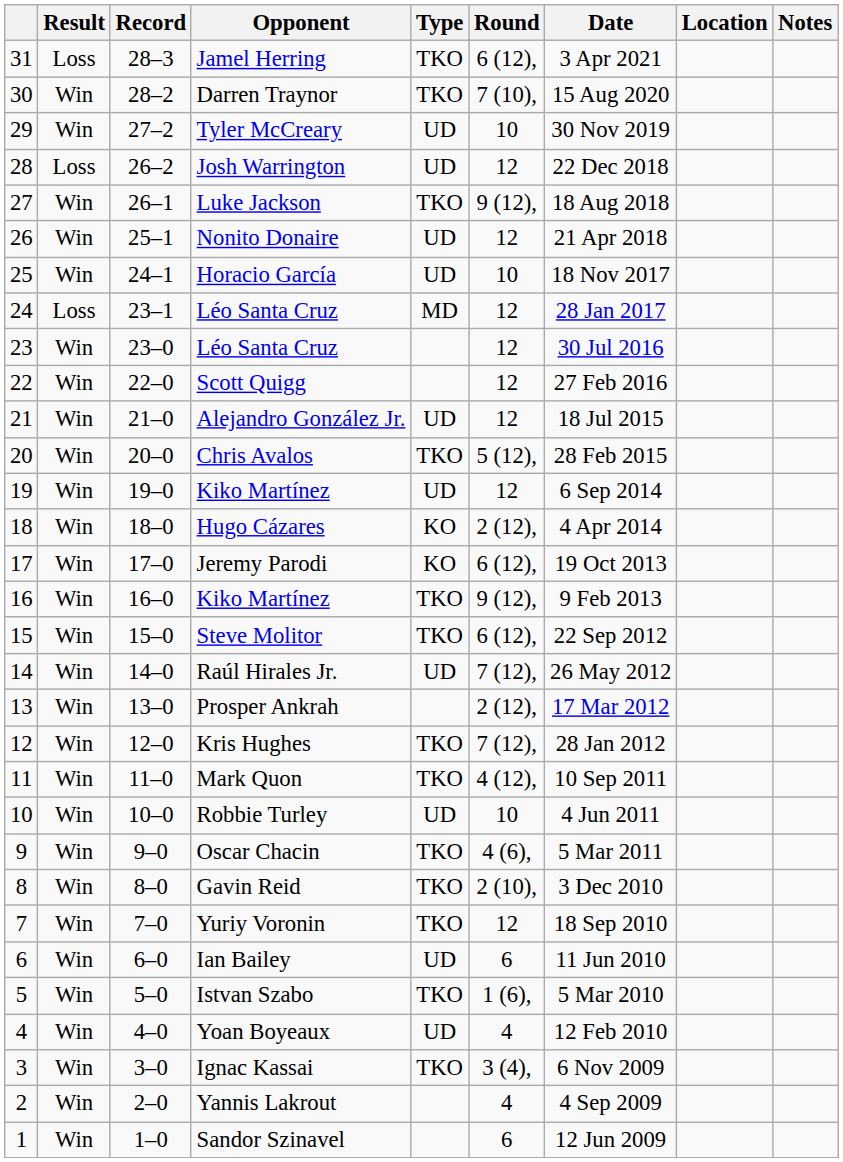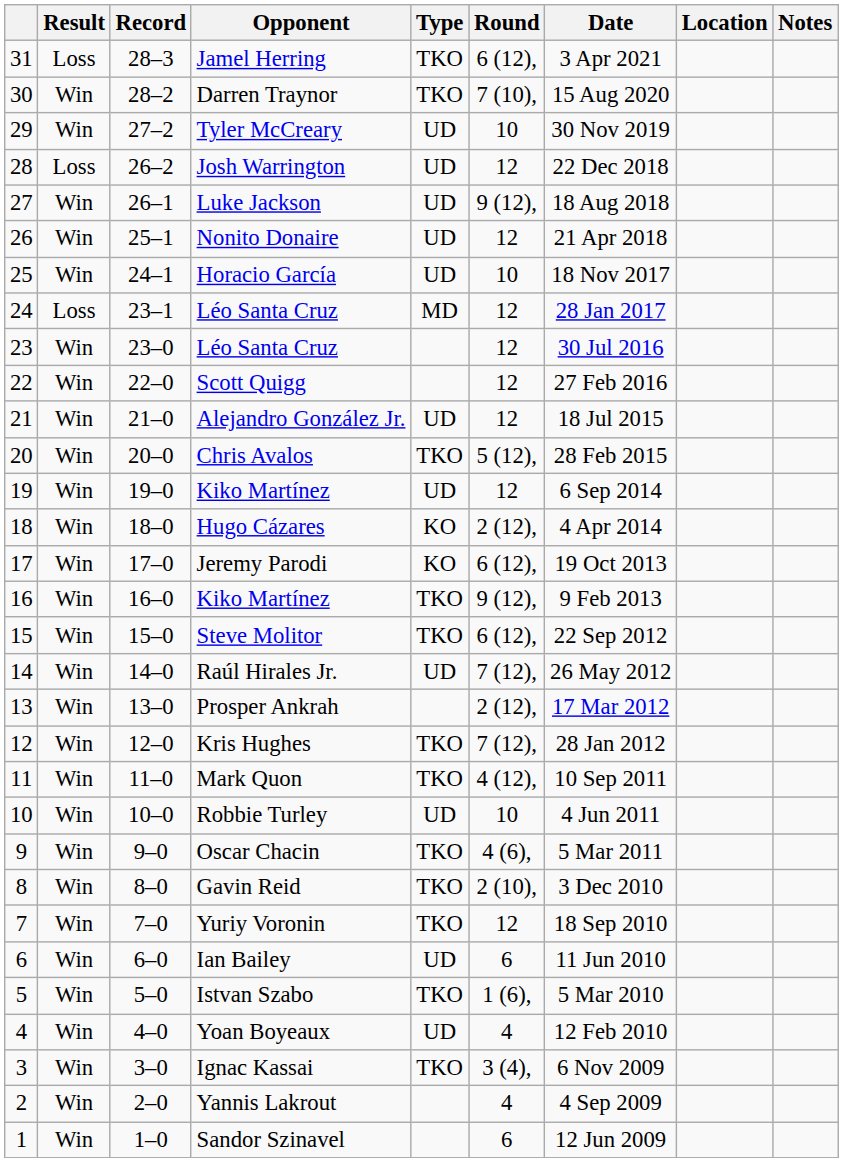Luke Jackson | Type: TKO -> UD
